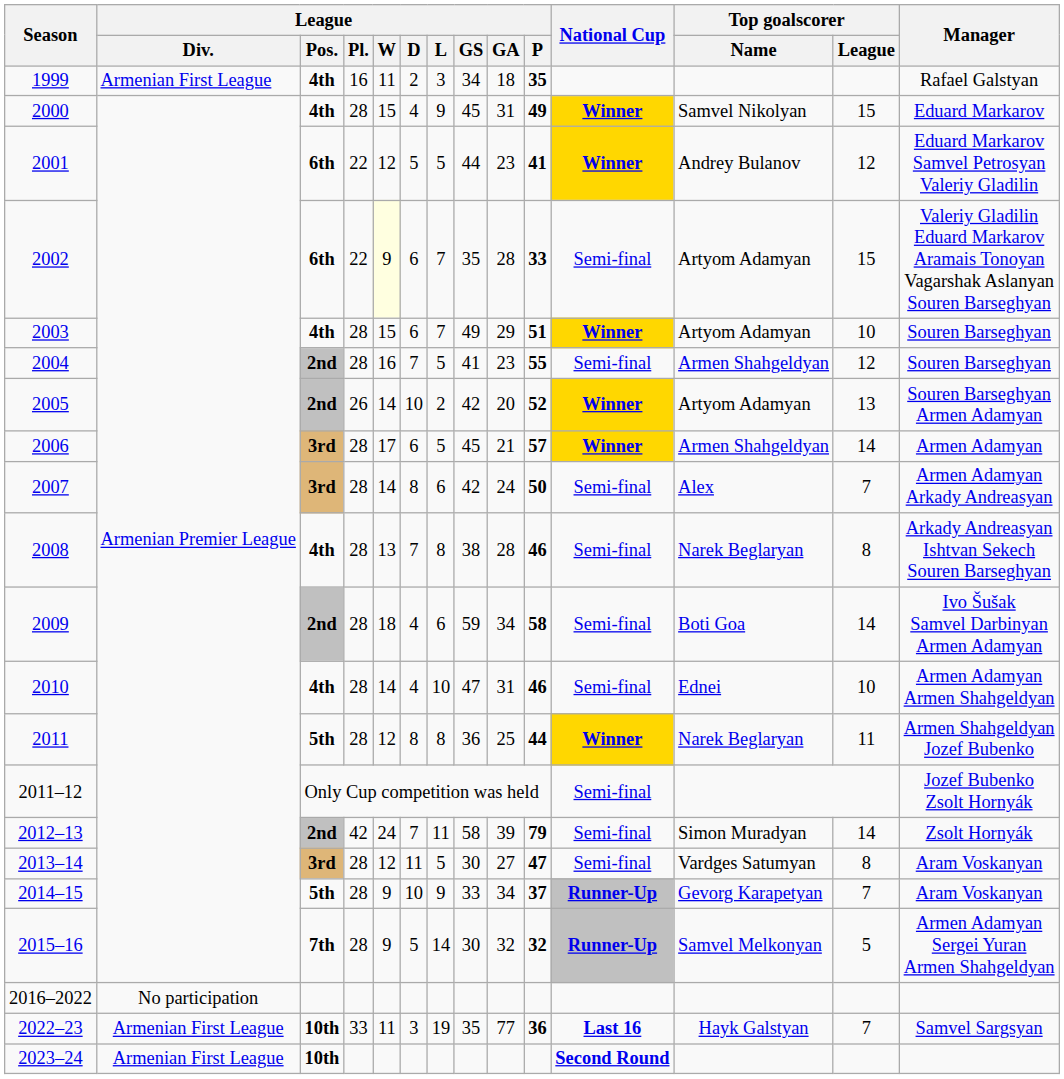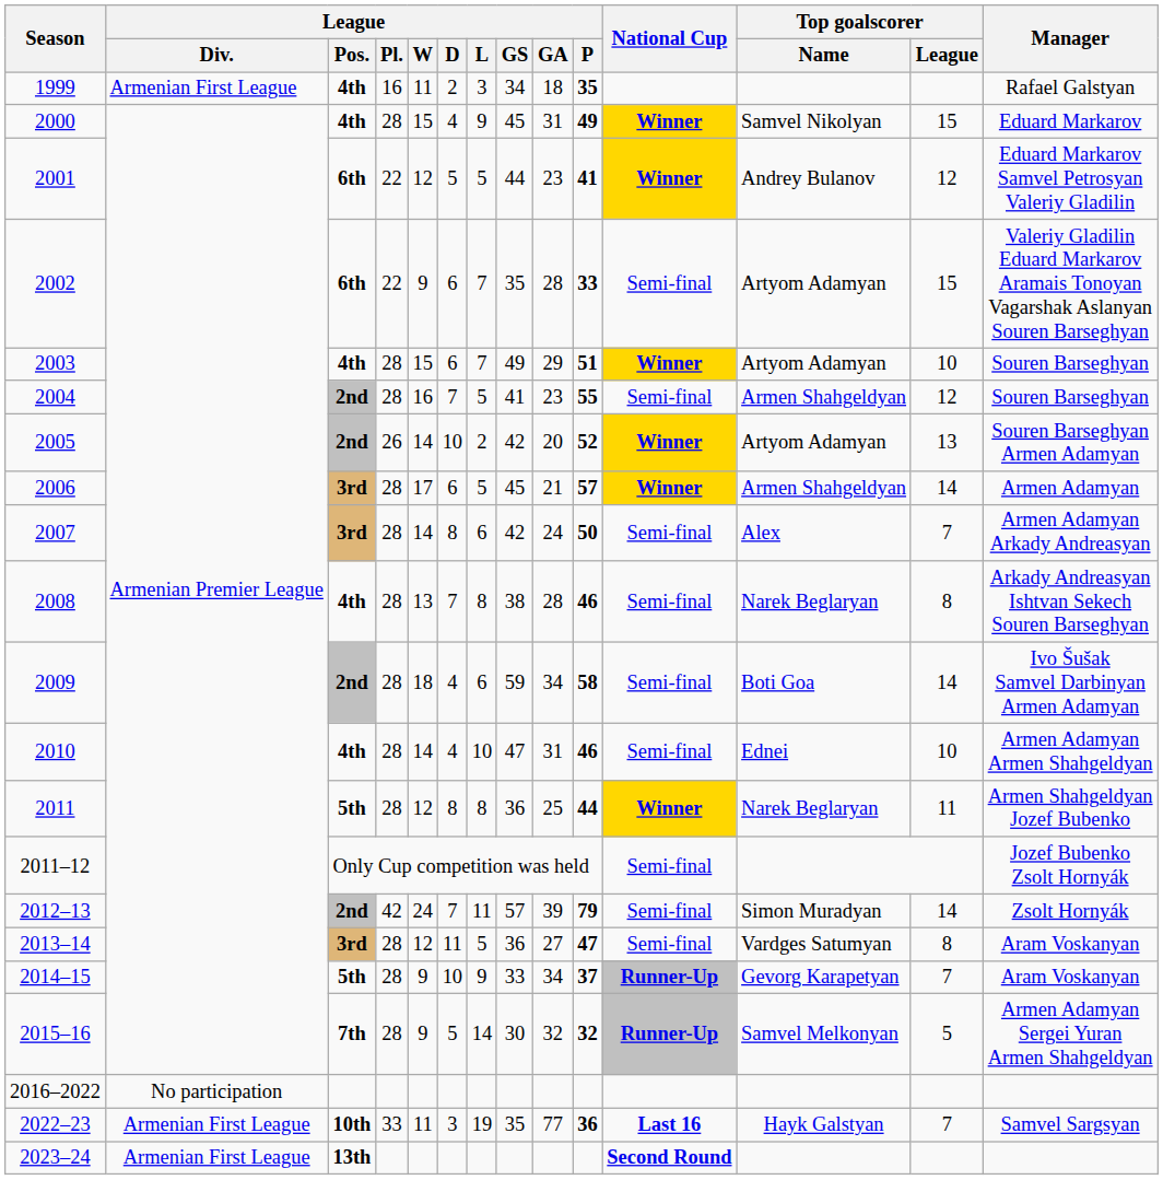2002 | League / W: lightyellow background -> no background
2012–13 | League / GS: 58 -> 57
2013–14 | League / GS: 30 -> 36
2023–24 | League / Pos.: 10th -> 13th
